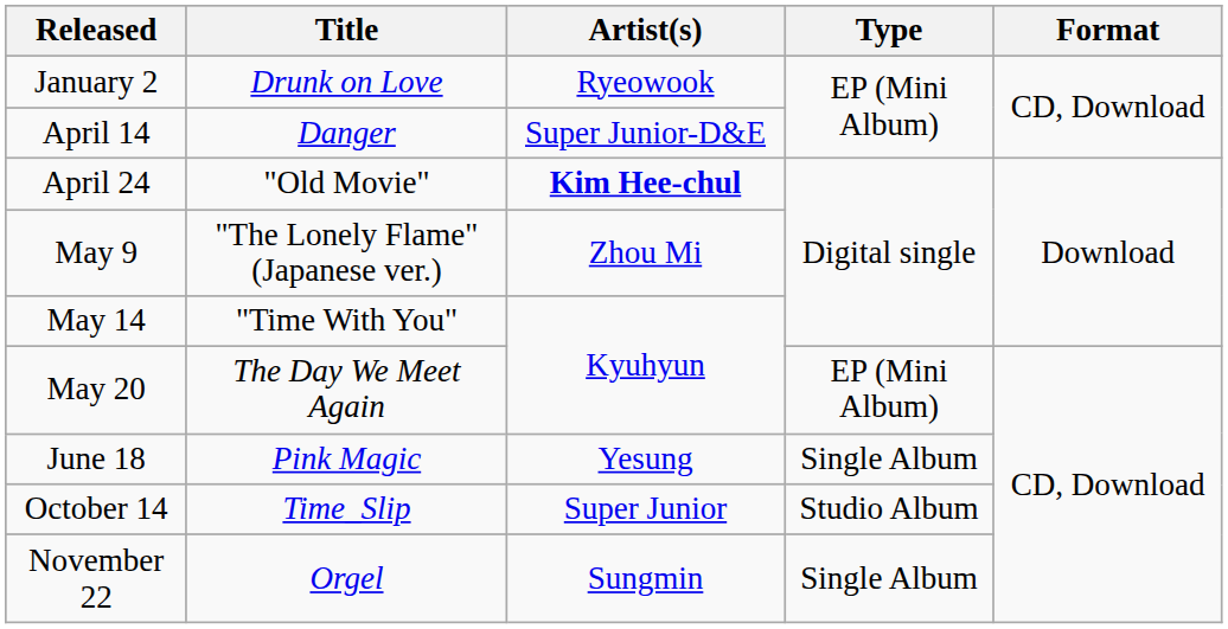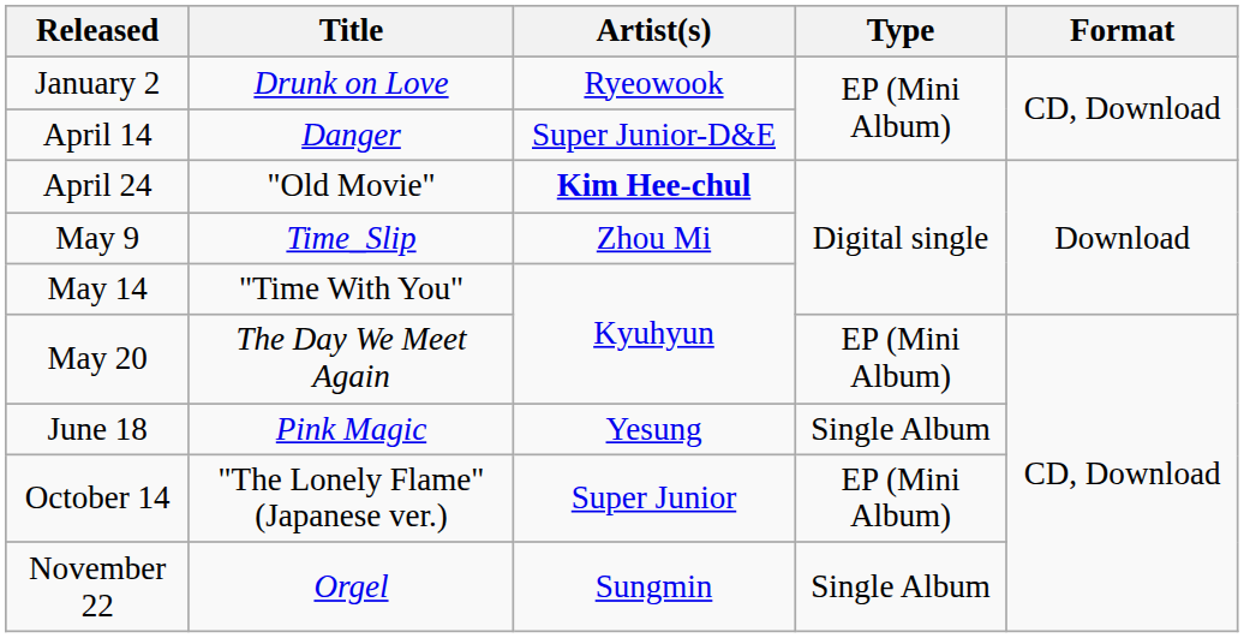May 9 | Title: "The Lonely Flame" (Japanese ver.) -> Time_Slip
October 14 | Title: Time_Slip -> "The Lonely Flame" (Japanese ver.)
October 14 | Type: Studio Album -> EP (Mini Album)
